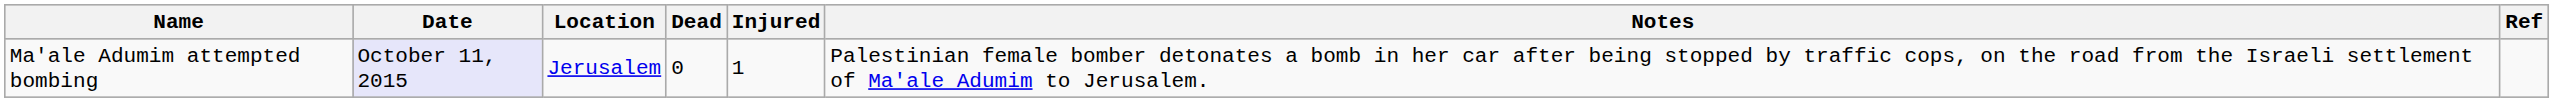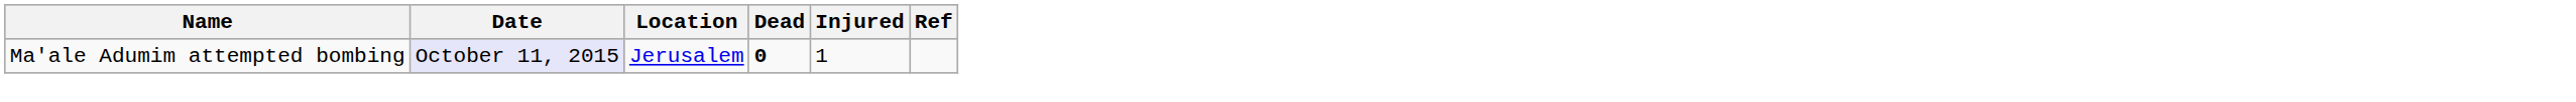- column: Notes | Palestinian female bomber detonates a bomb in her car after being stopped by traffic cops, on the road from the Israeli settlement of Ma'ale Adumim to Jerusalem.
Ma'ale Adumim attempted bombing | Dead: normal -> bold
